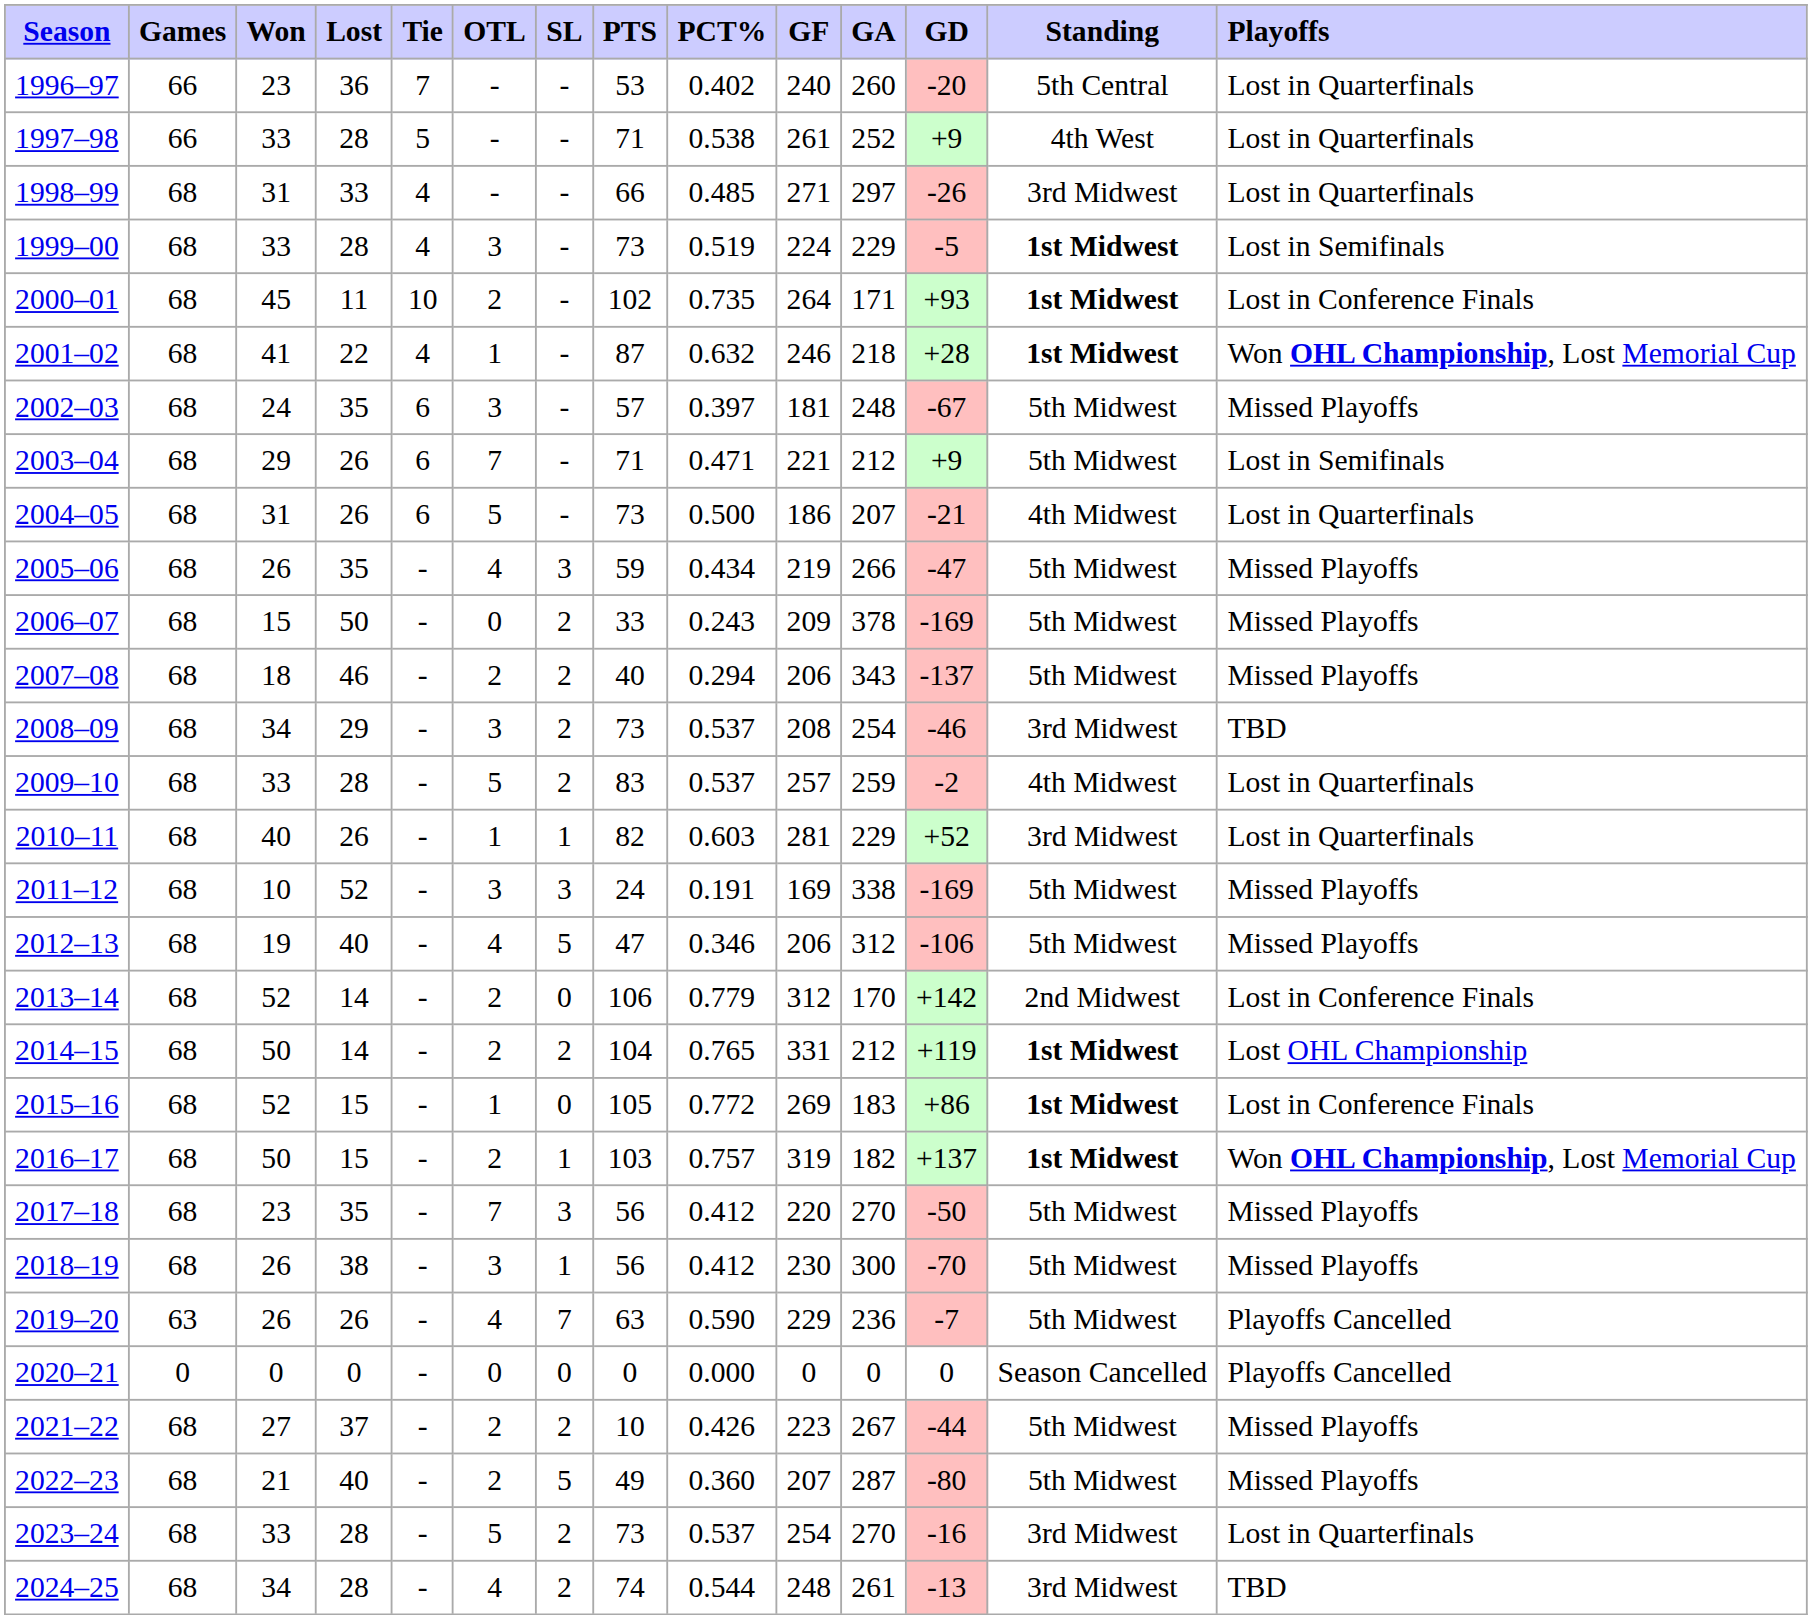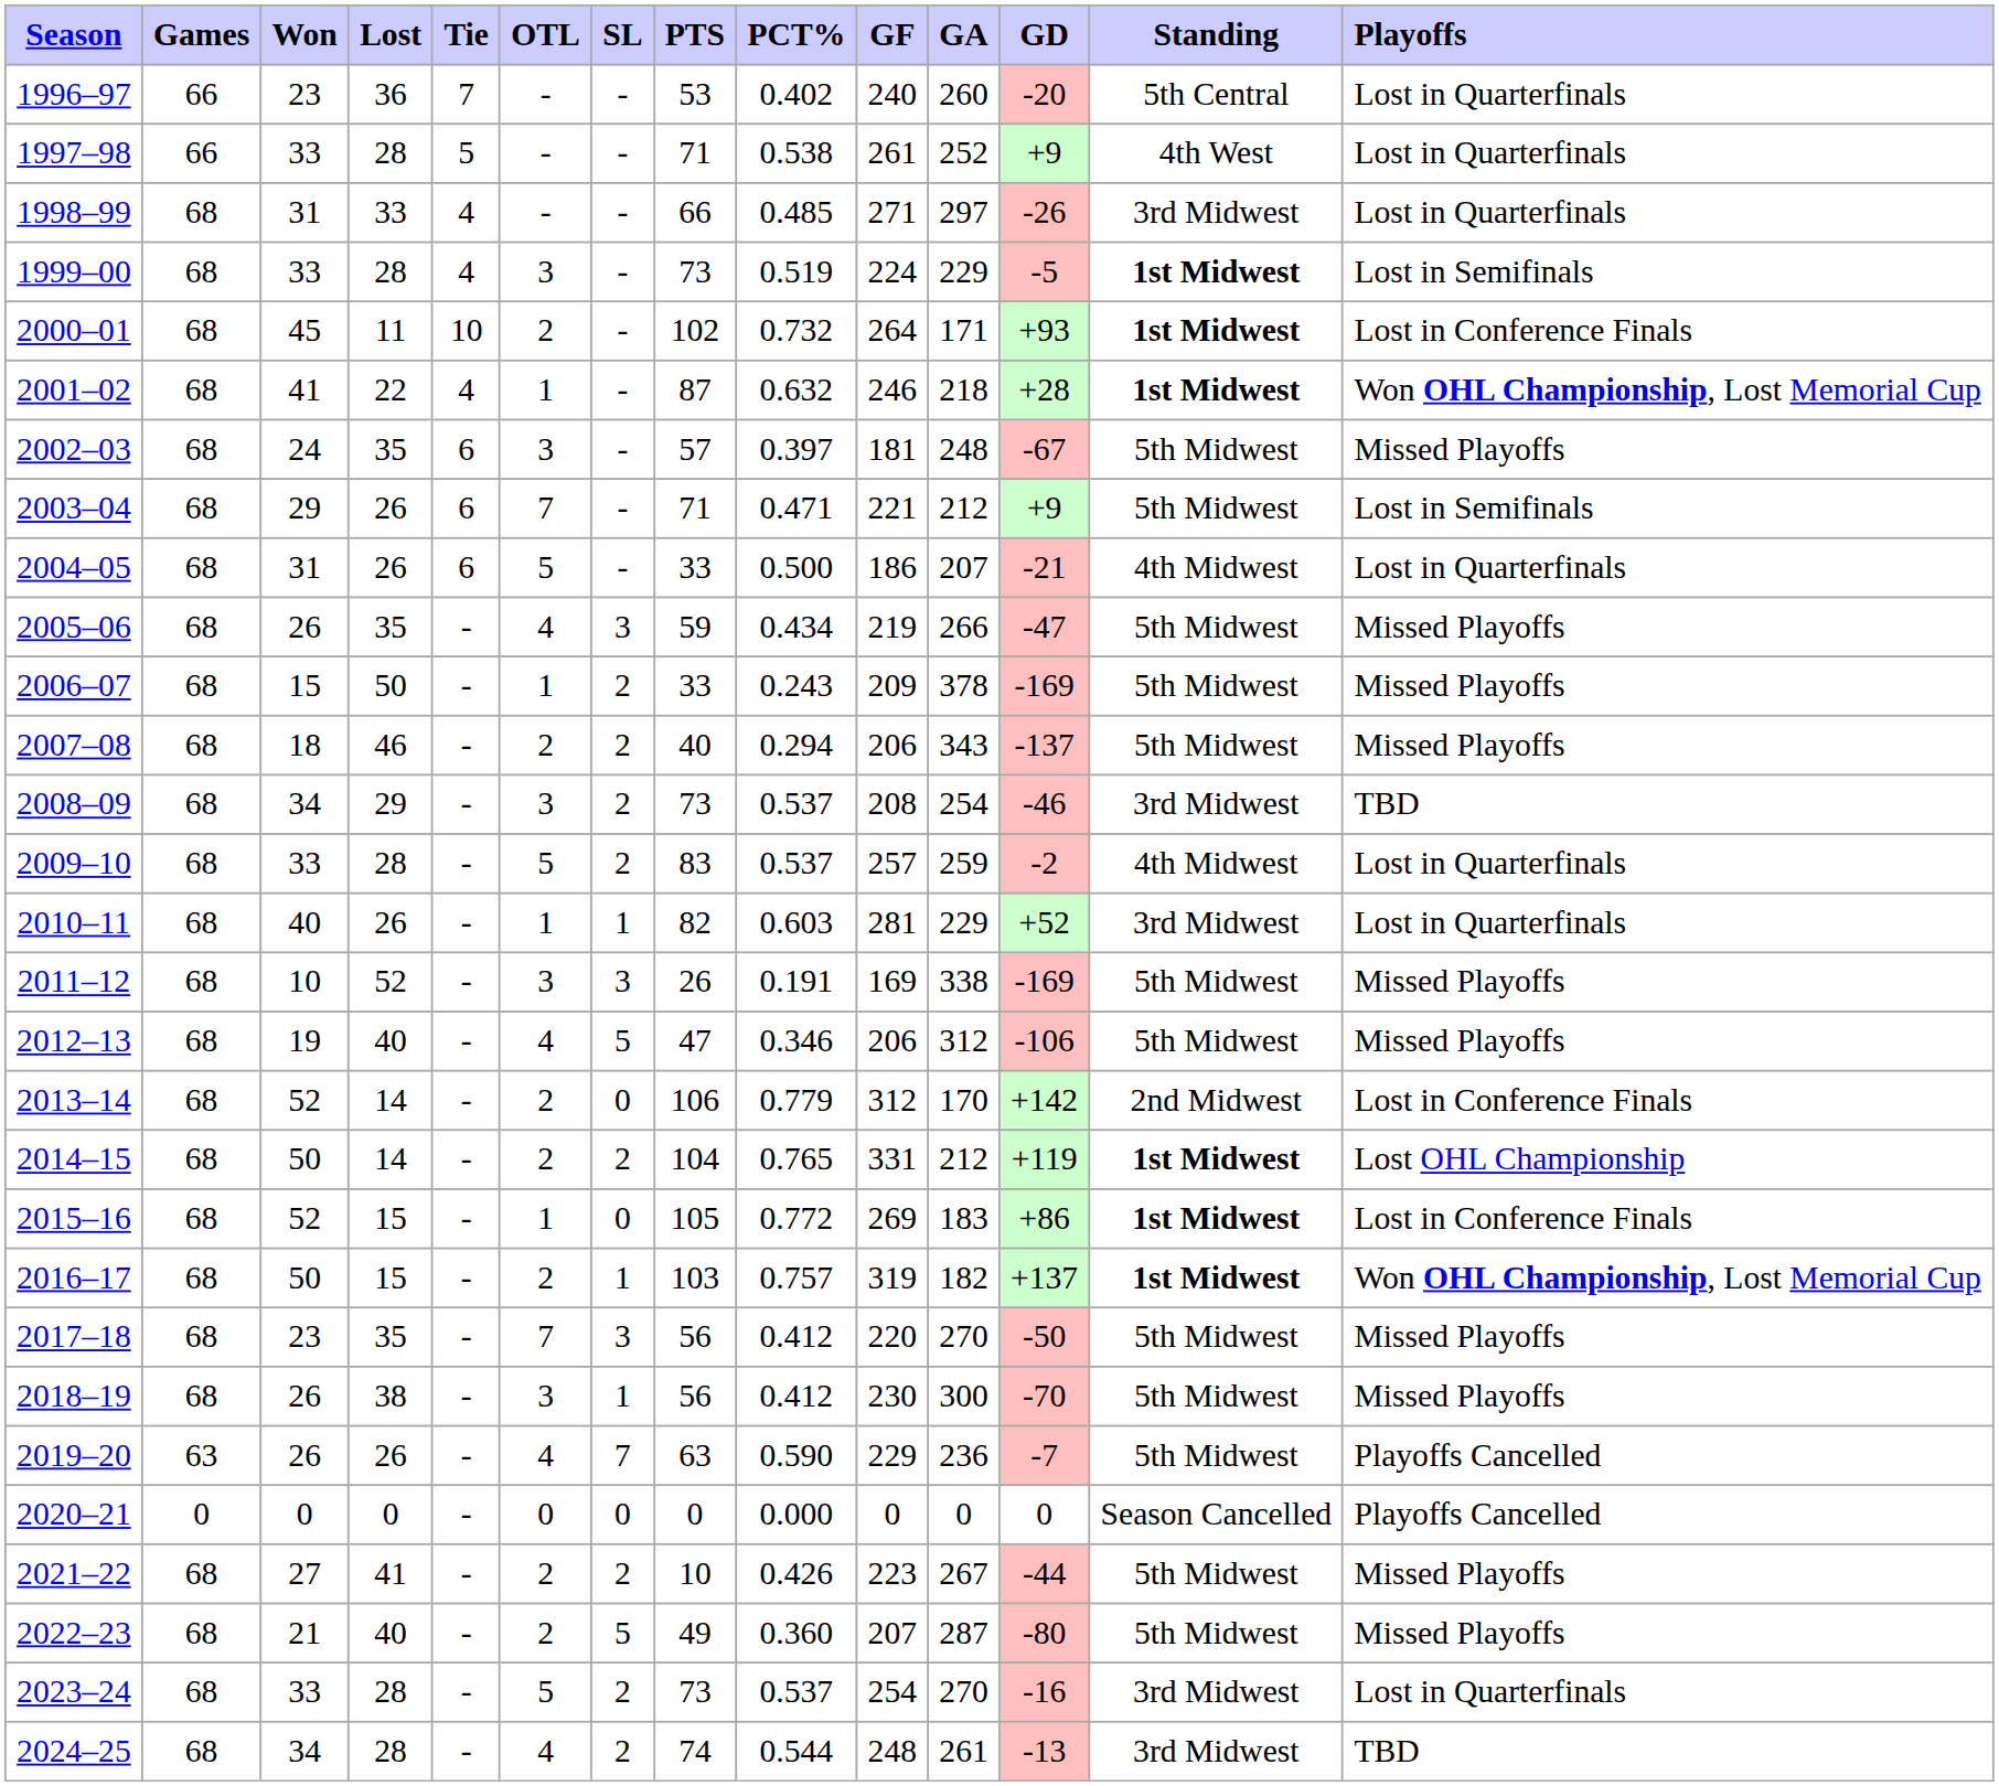2000–01 | PCT%: 0.735 -> 0.732
2004–05 | PTS: 73 -> 33
2006–07 | OTL: 0 -> 1
2011–12 | PTS: 24 -> 26
2021–22 | Lost: 37 -> 41
